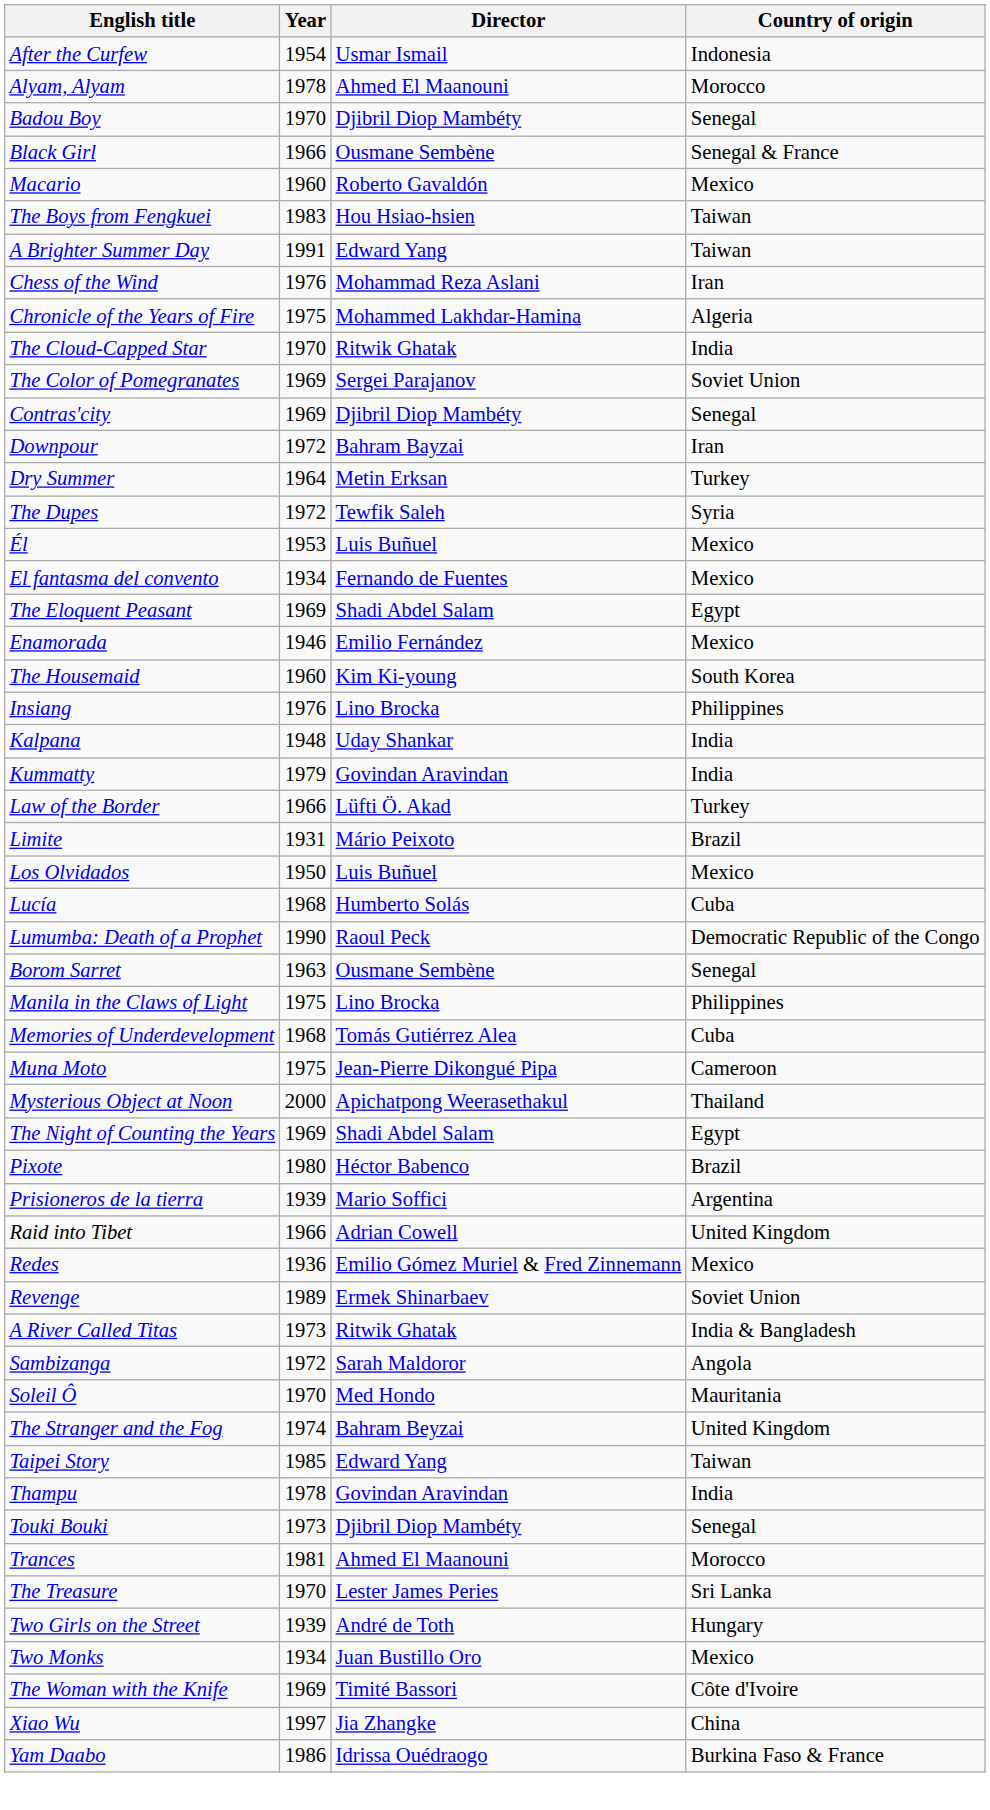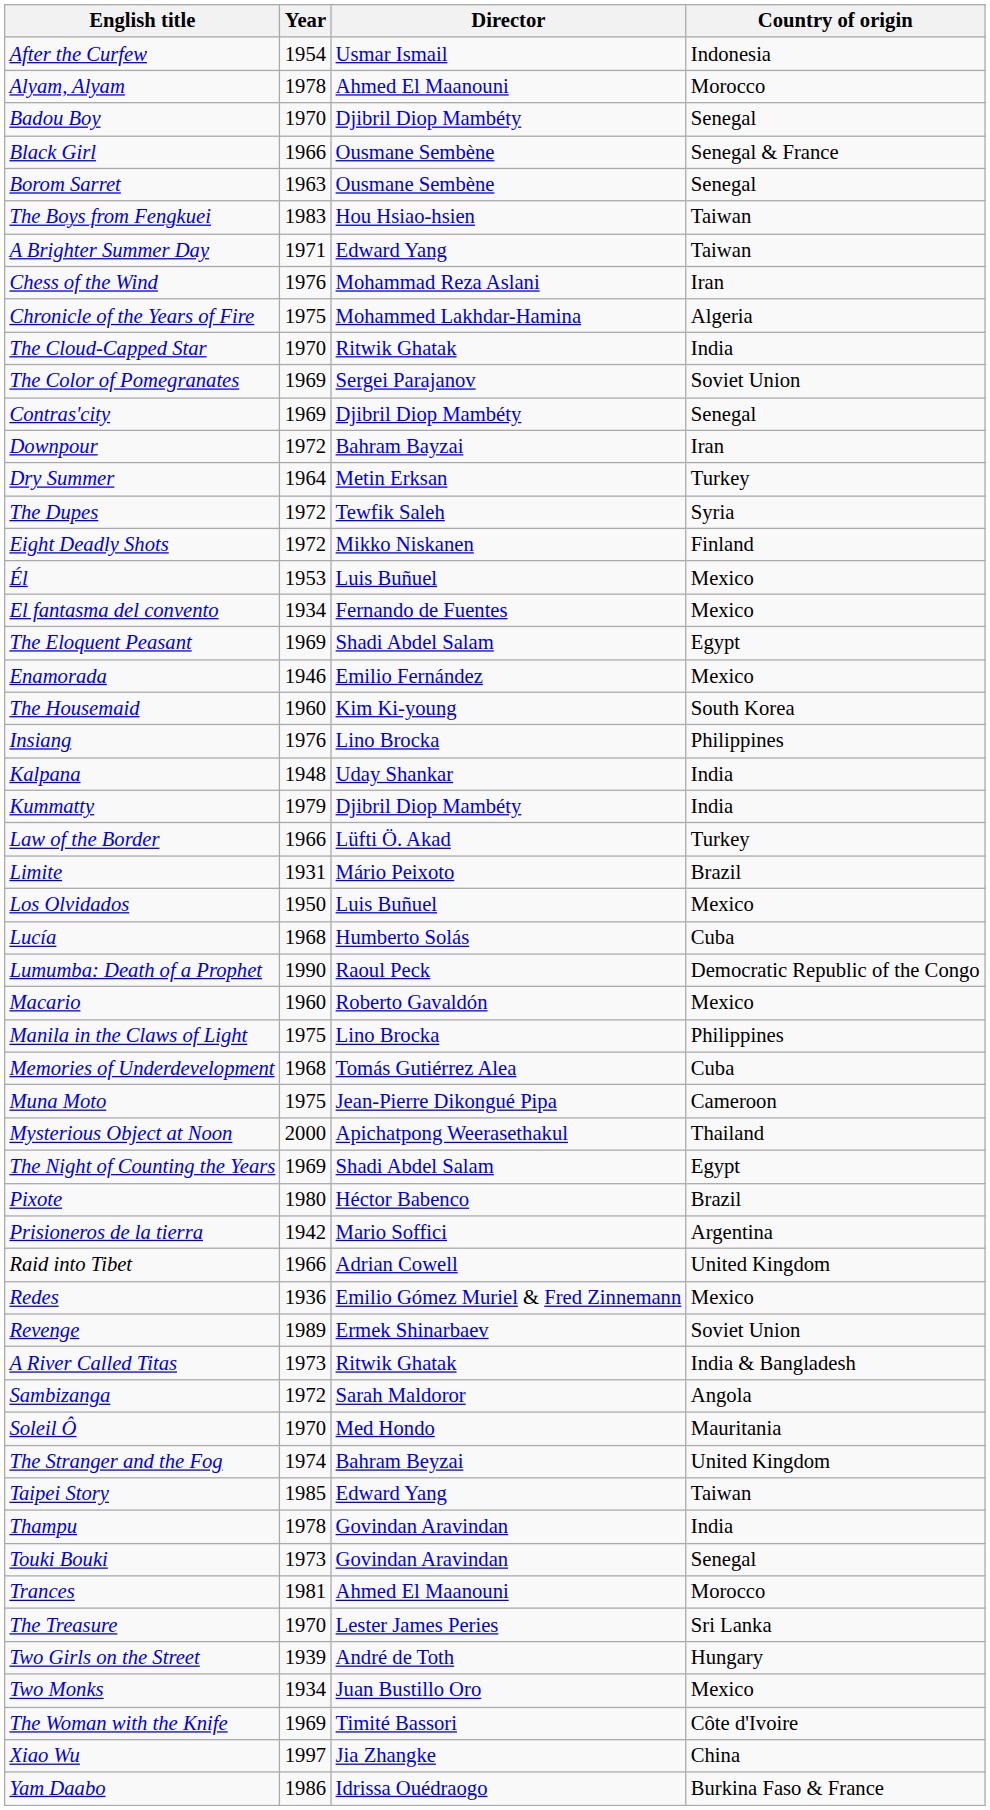rows swapped: Borom Sarret <-> Macario
A Brighter Summer Day | Year: 1991 -> 1971
+ row: Eight Deadly Shots | 1972 | Mikko Niskanen | Finland
Kummatty | Director: Govindan Aravindan -> Djibril Diop Mambéty
Prisioneros de la tierra | Year: 1939 -> 1942
Touki Bouki | Director: Djibril Diop Mambéty -> Govindan Aravindan
